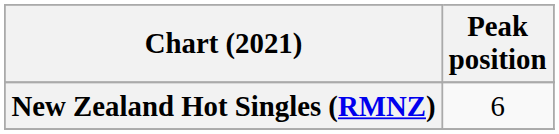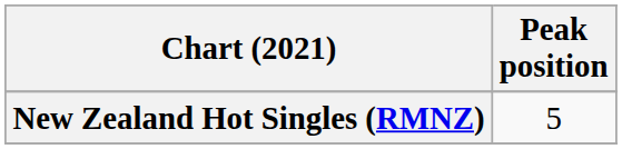New Zealand Hot Singles (RMNZ) | Peak position: 6 -> 5
